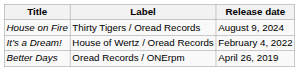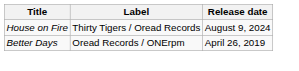- row: It’s a Dream! | House of Wertz / Oread Records | February 4, 2022
